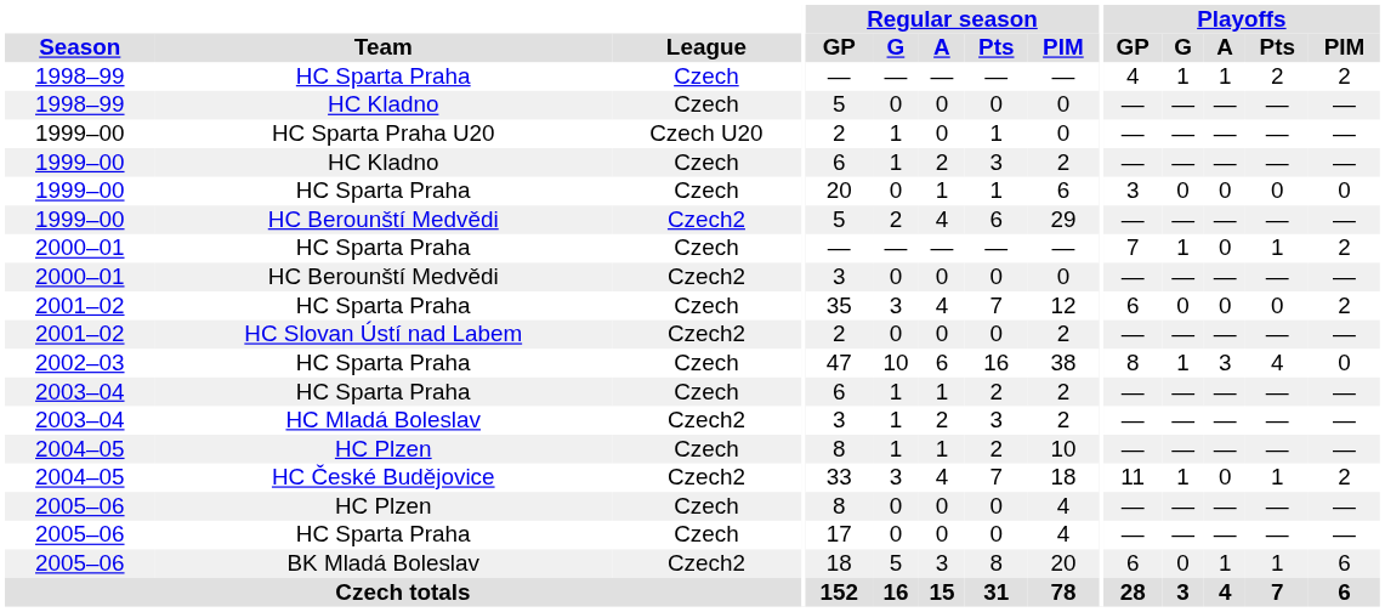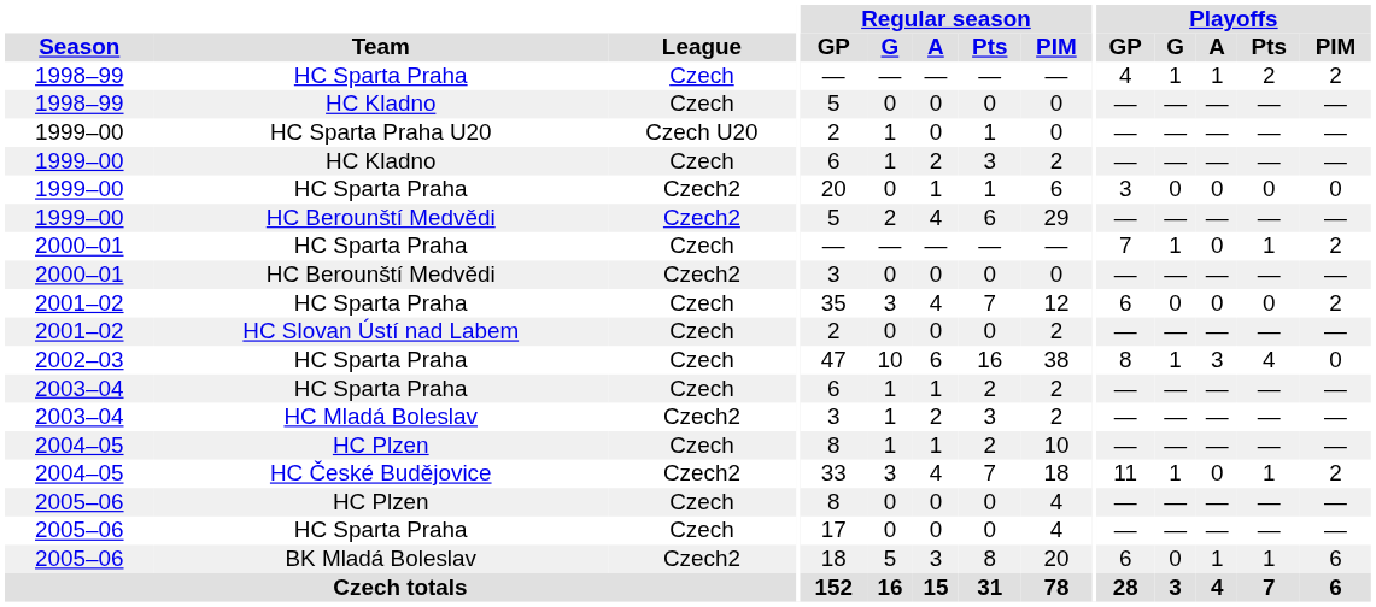1999–00 / HC Sparta Praha | League: Czech -> Czech2
HC Slovan Ústí nad Labem | League: Czech2 -> Czech
